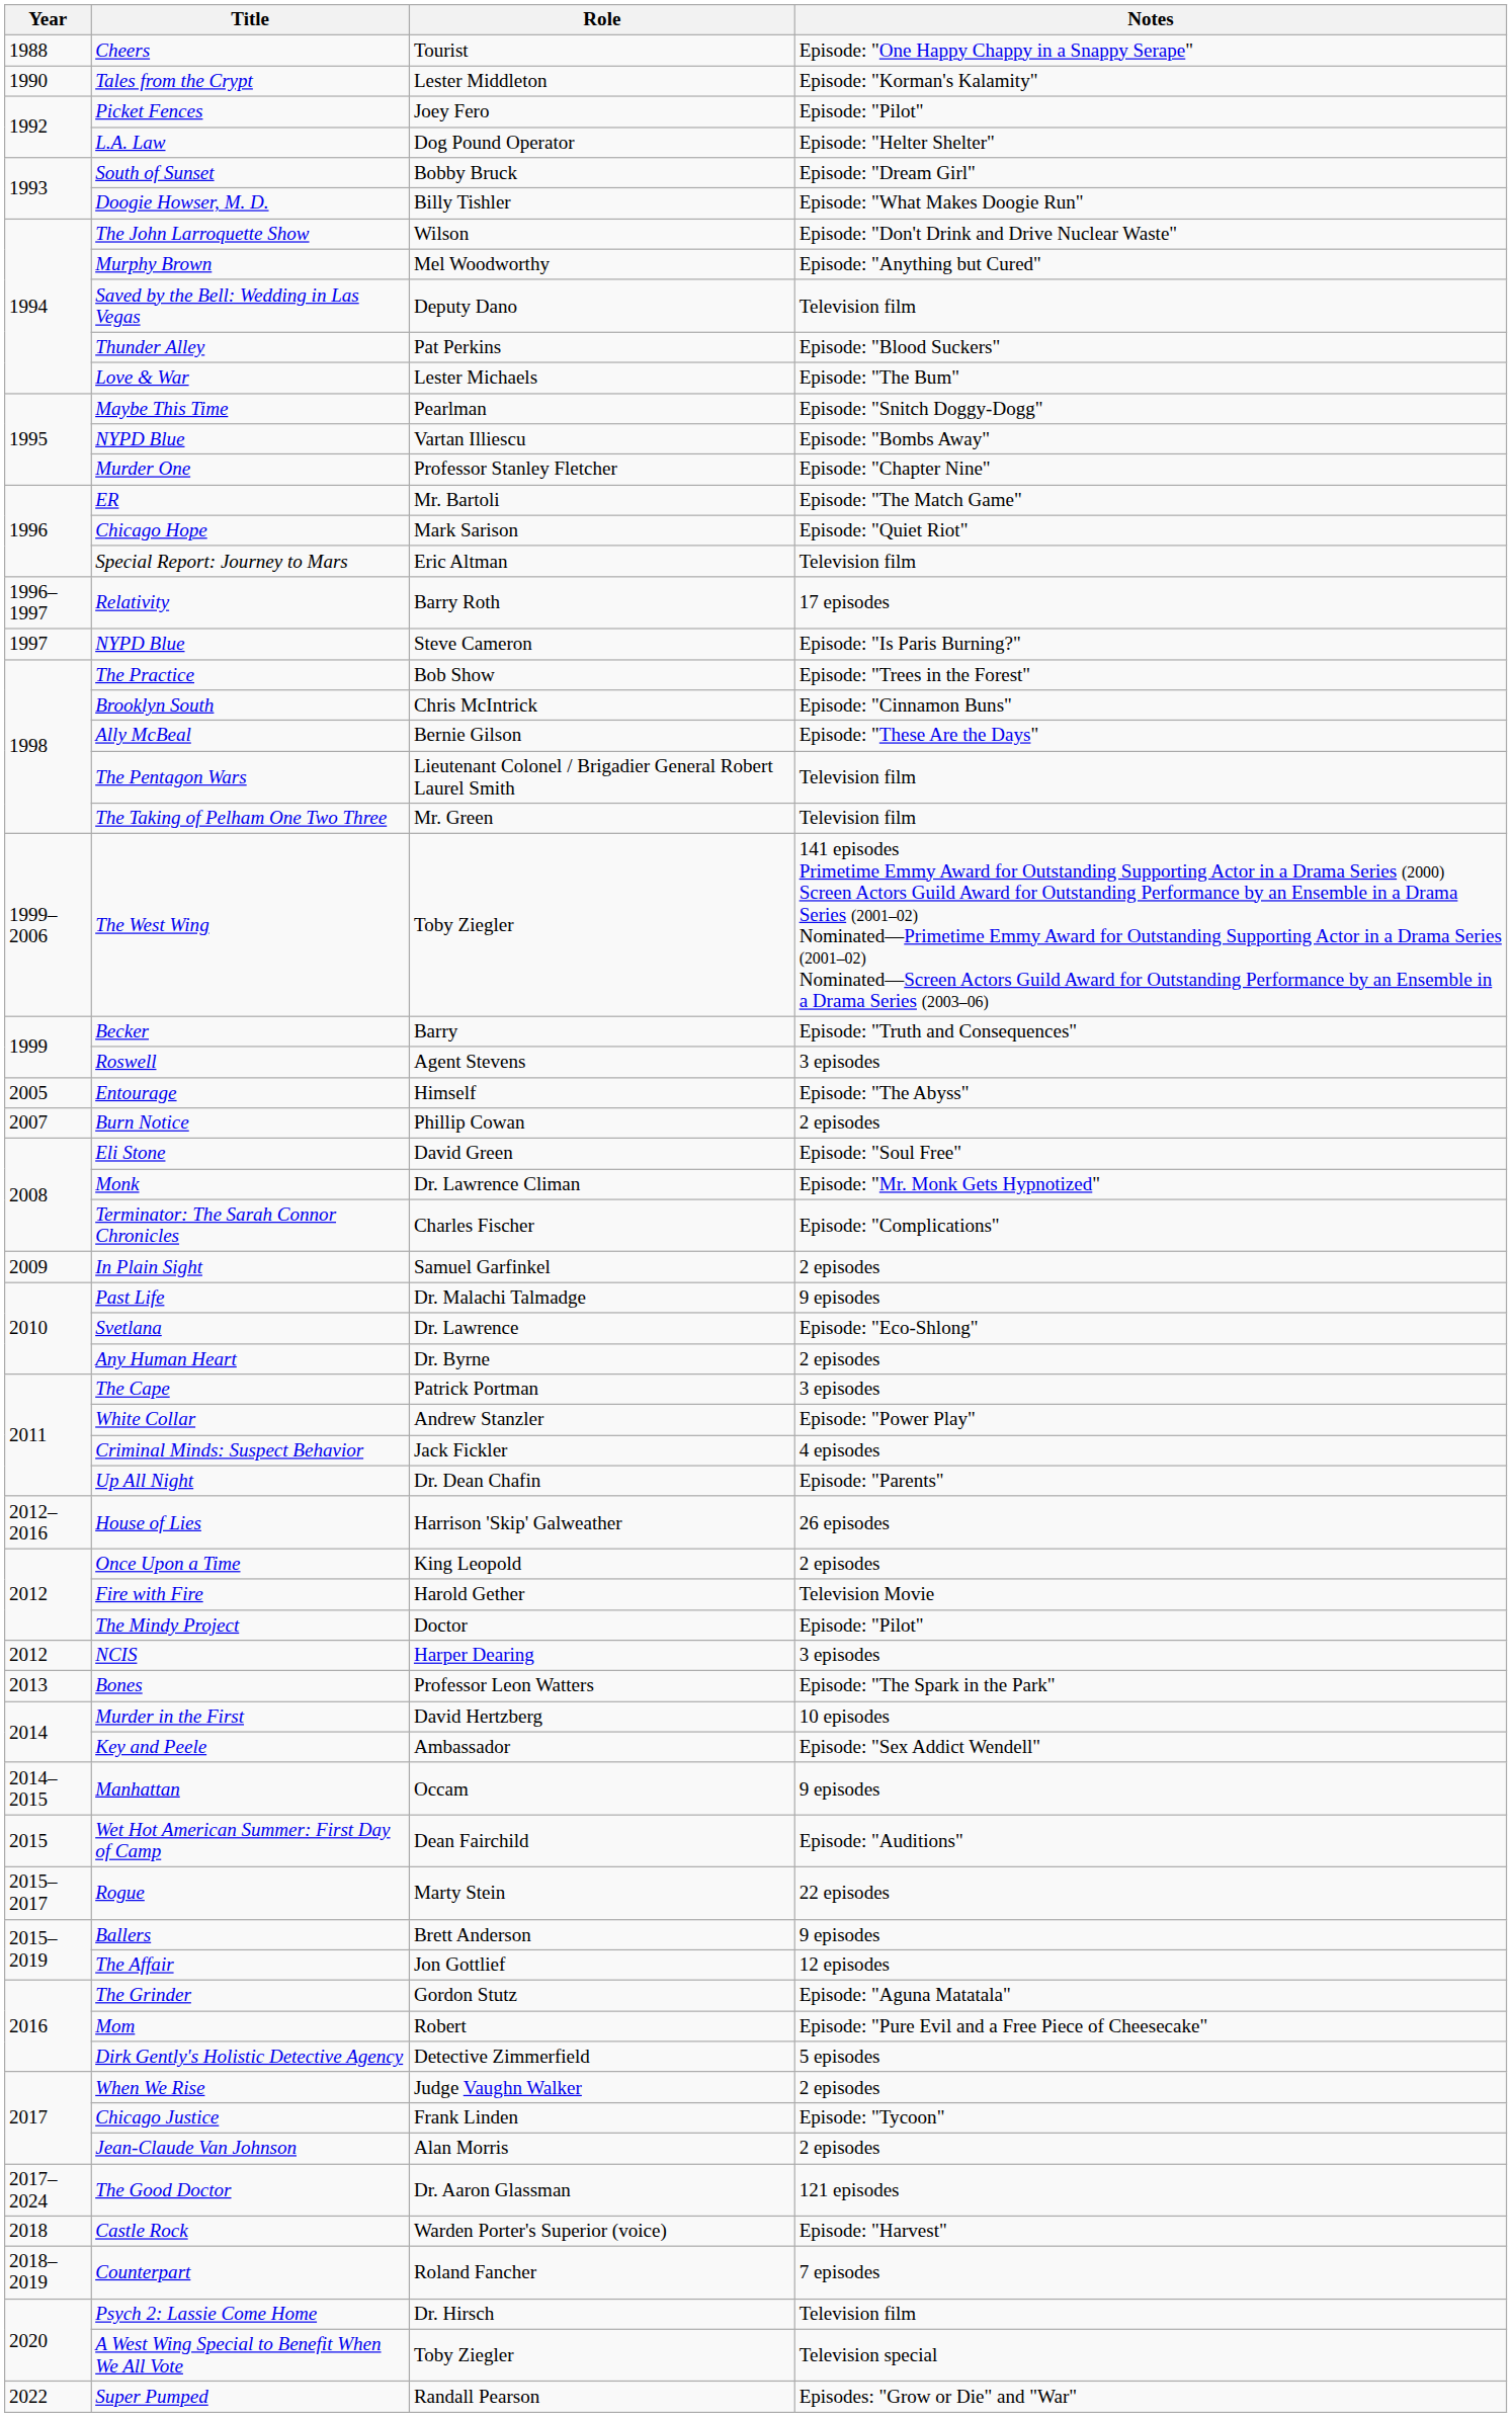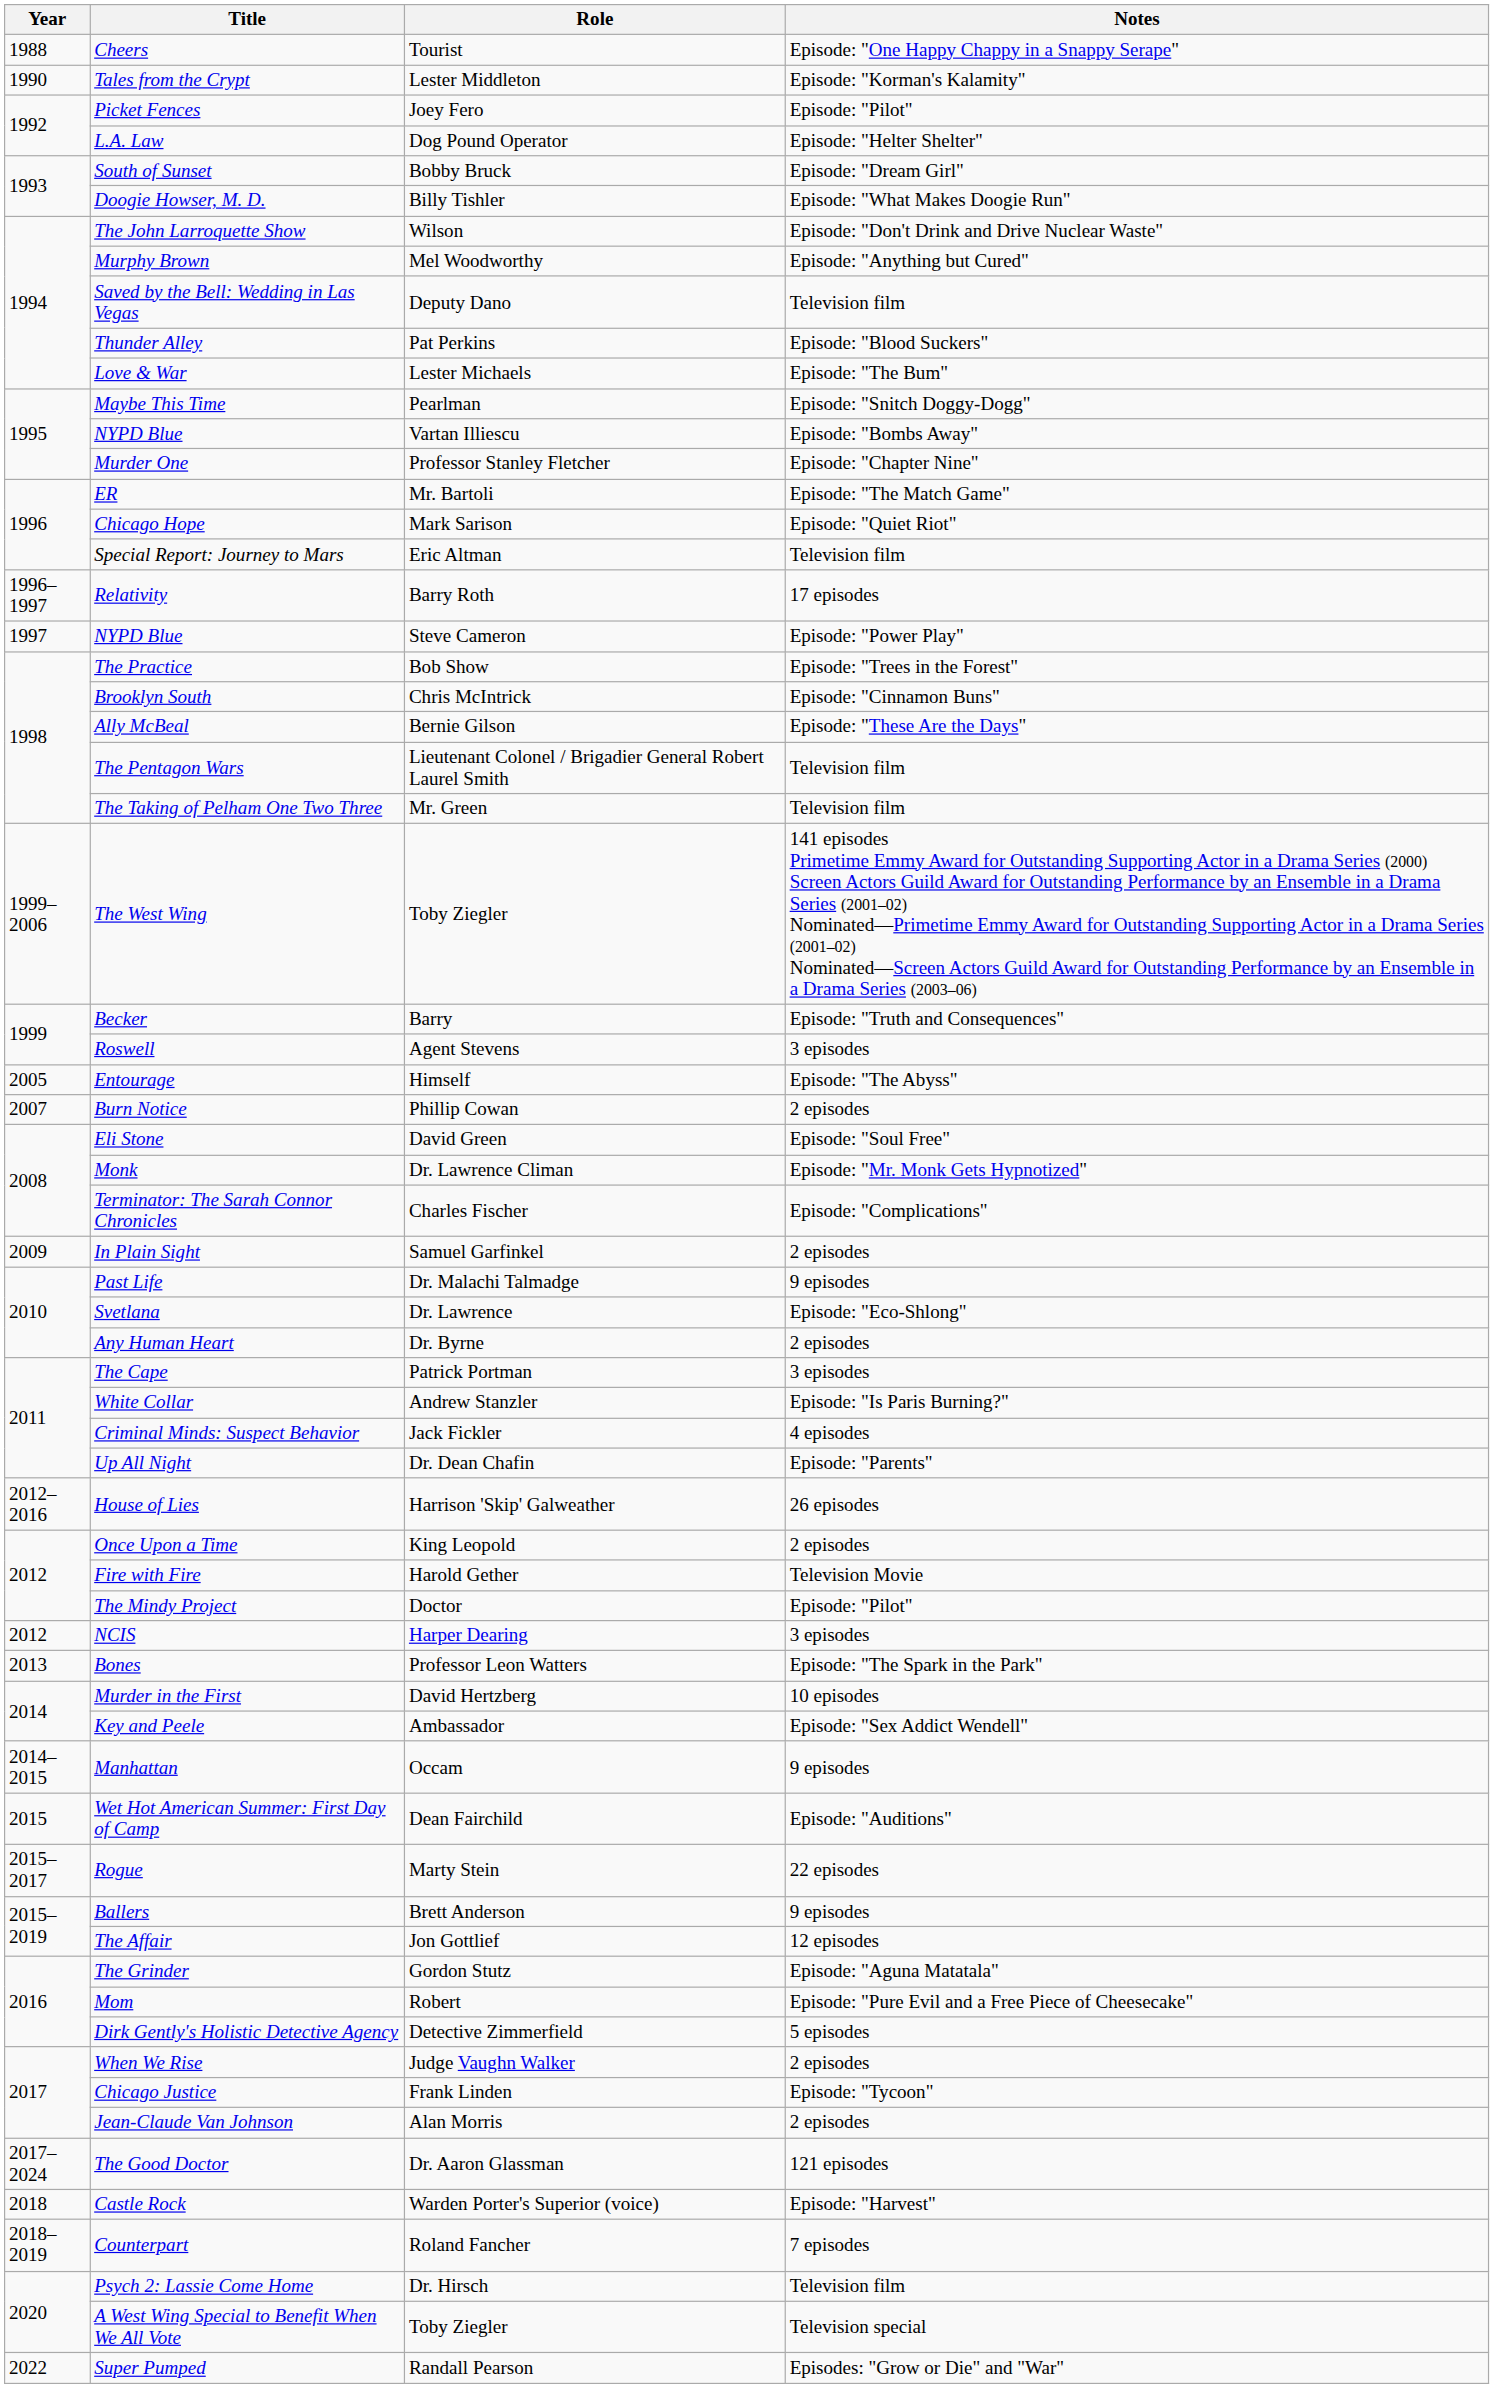NYPD Blue / Steve Cameron | Notes: Episode: "Is Paris Burning?" -> Episode: "Power Play"
White Collar | Notes: Episode: "Power Play" -> Episode: "Is Paris Burning?"
